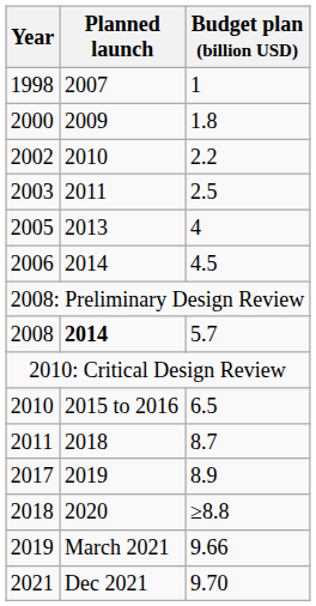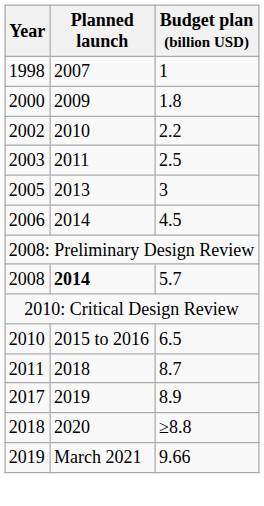2005 | Budget plan (billion USD): 4 -> 3
- row: 2021 | Dec 2021 | 9.70
